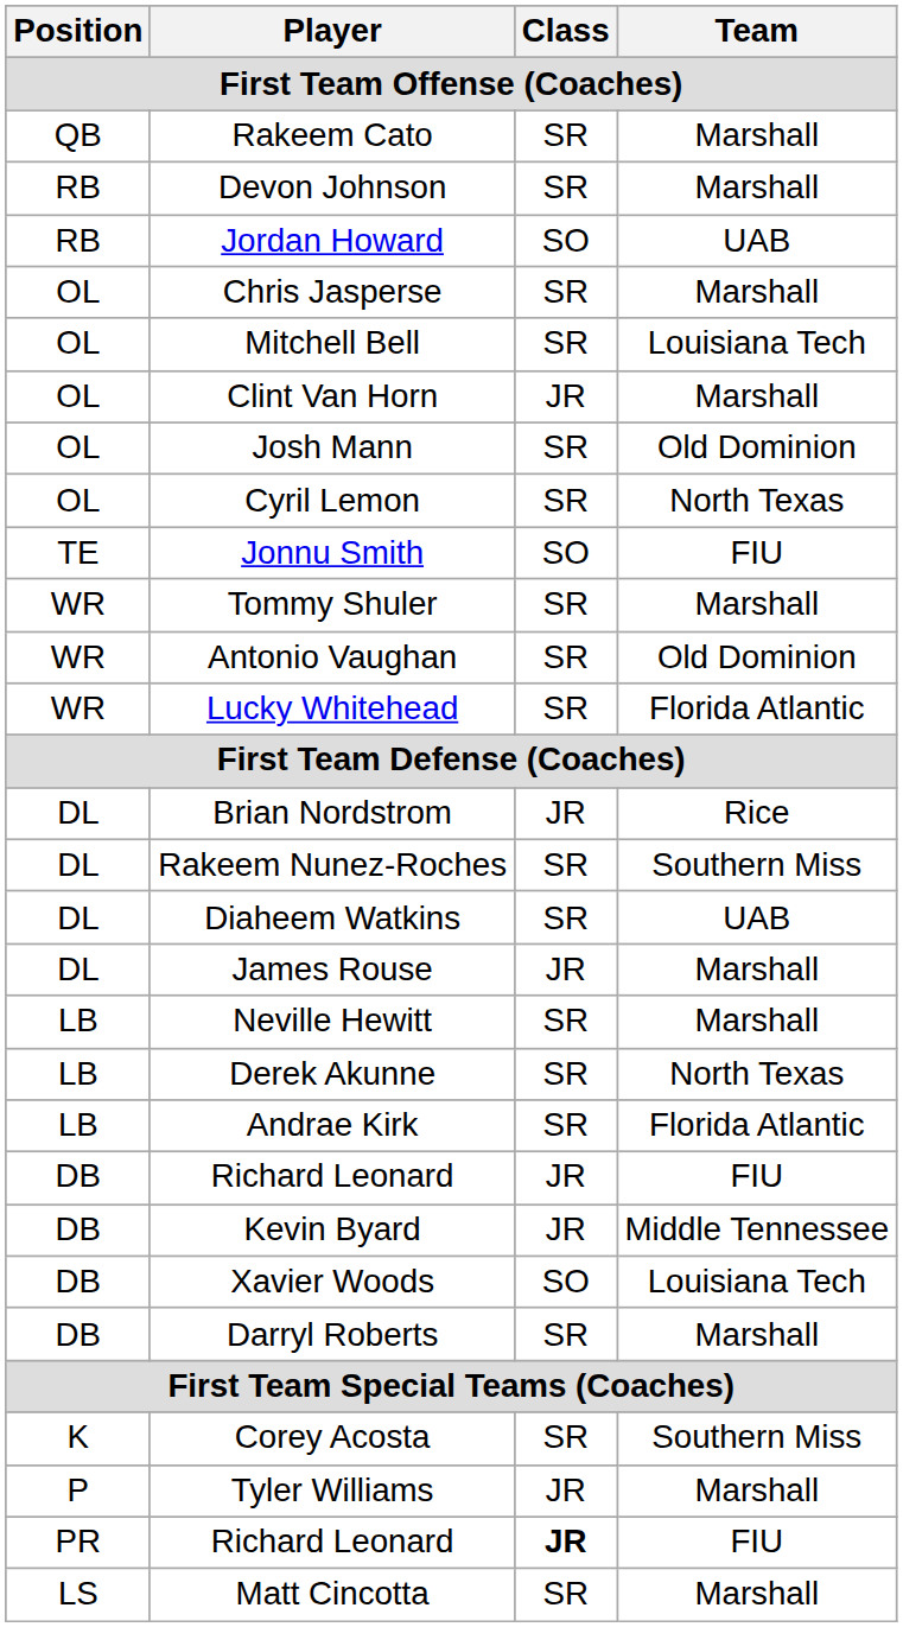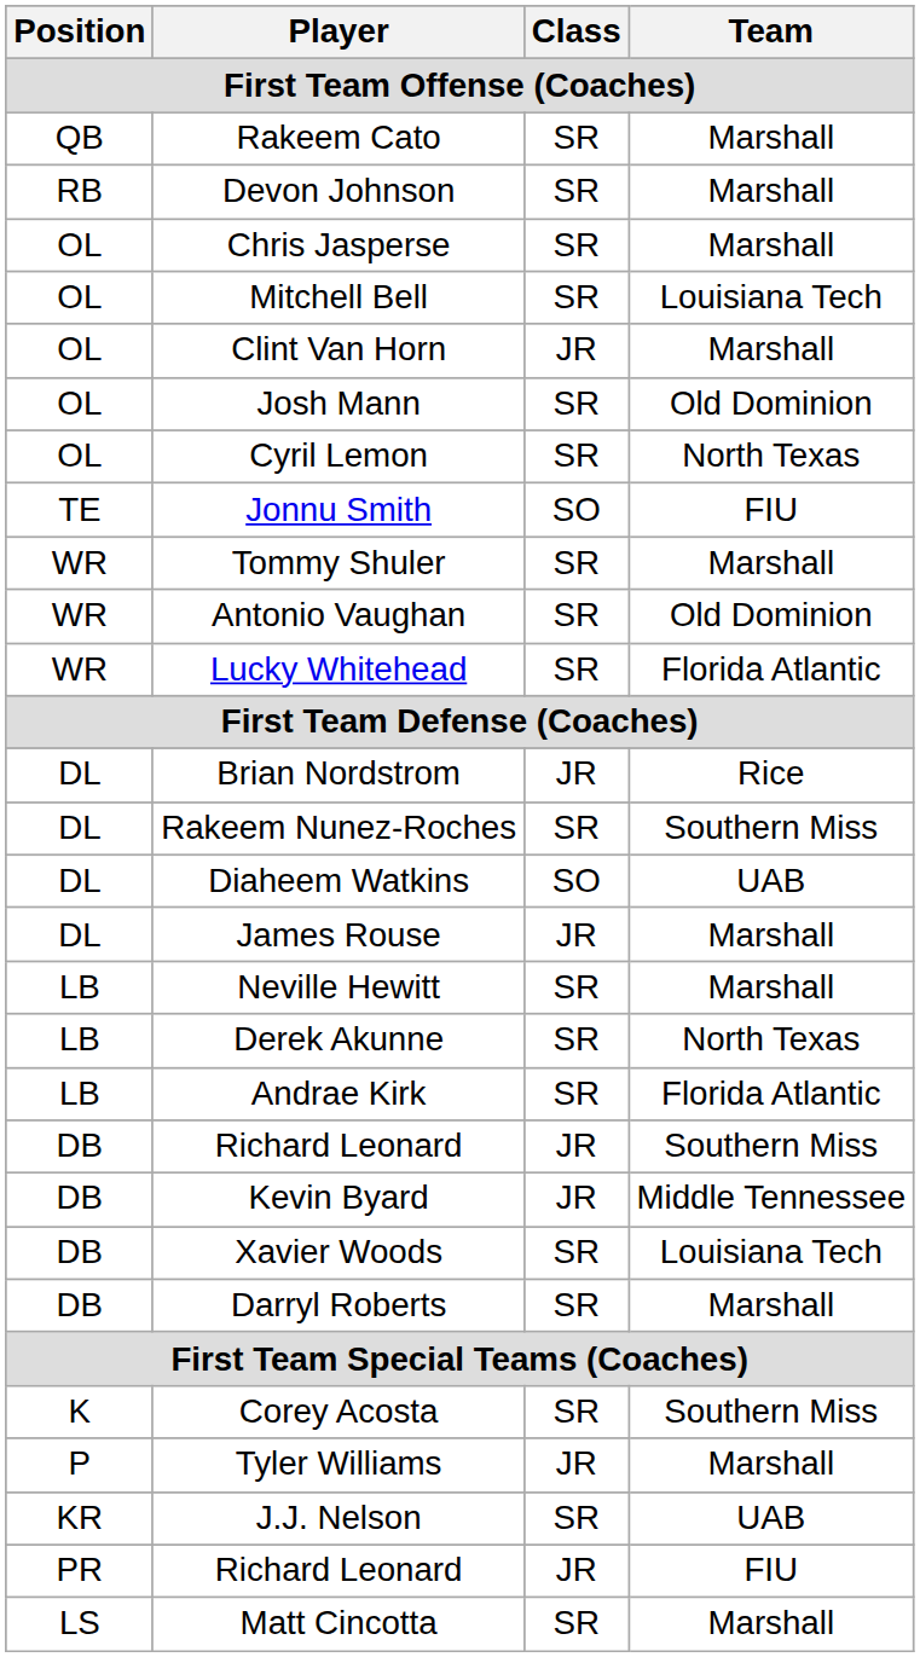- row: RB | Jordan Howard | SO | UAB
Diaheem Watkins | Class: SR -> SO
DB / Richard Leonard | Team: FIU -> Southern Miss
Xavier Woods | Class: SO -> SR
+ row: KR | J.J. Nelson | SR | UAB
PR / Richard Leonard | Class: bold -> normal
